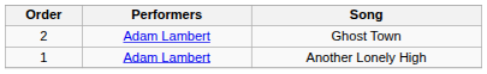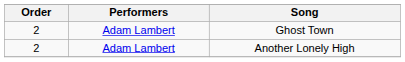Another Lonely High | Order: 1 -> 2
